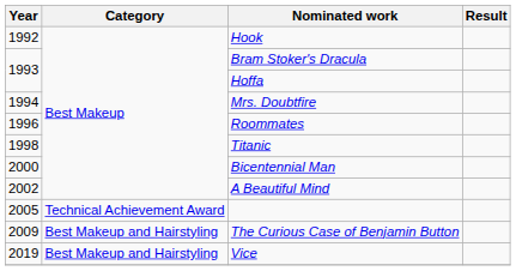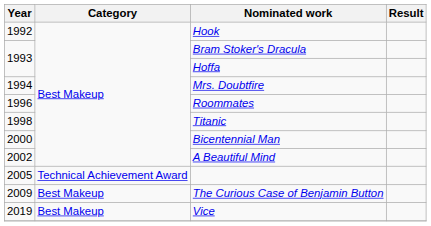The Curious Case of Benjamin Button | Category: Best Makeup and Hairstyling -> Best Makeup
Vice | Category: Best Makeup and Hairstyling -> Best Makeup
